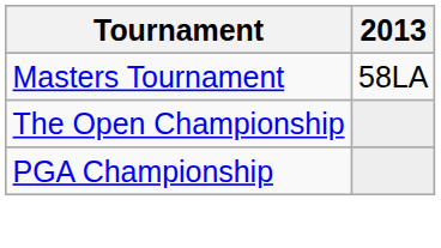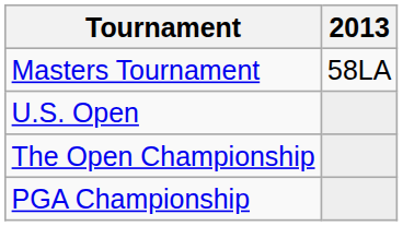+ row: U.S. Open
